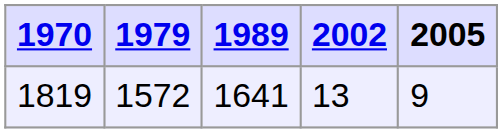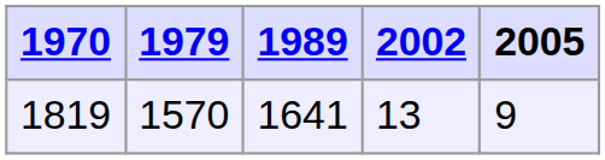1819 | 1979: 1572 -> 1570
